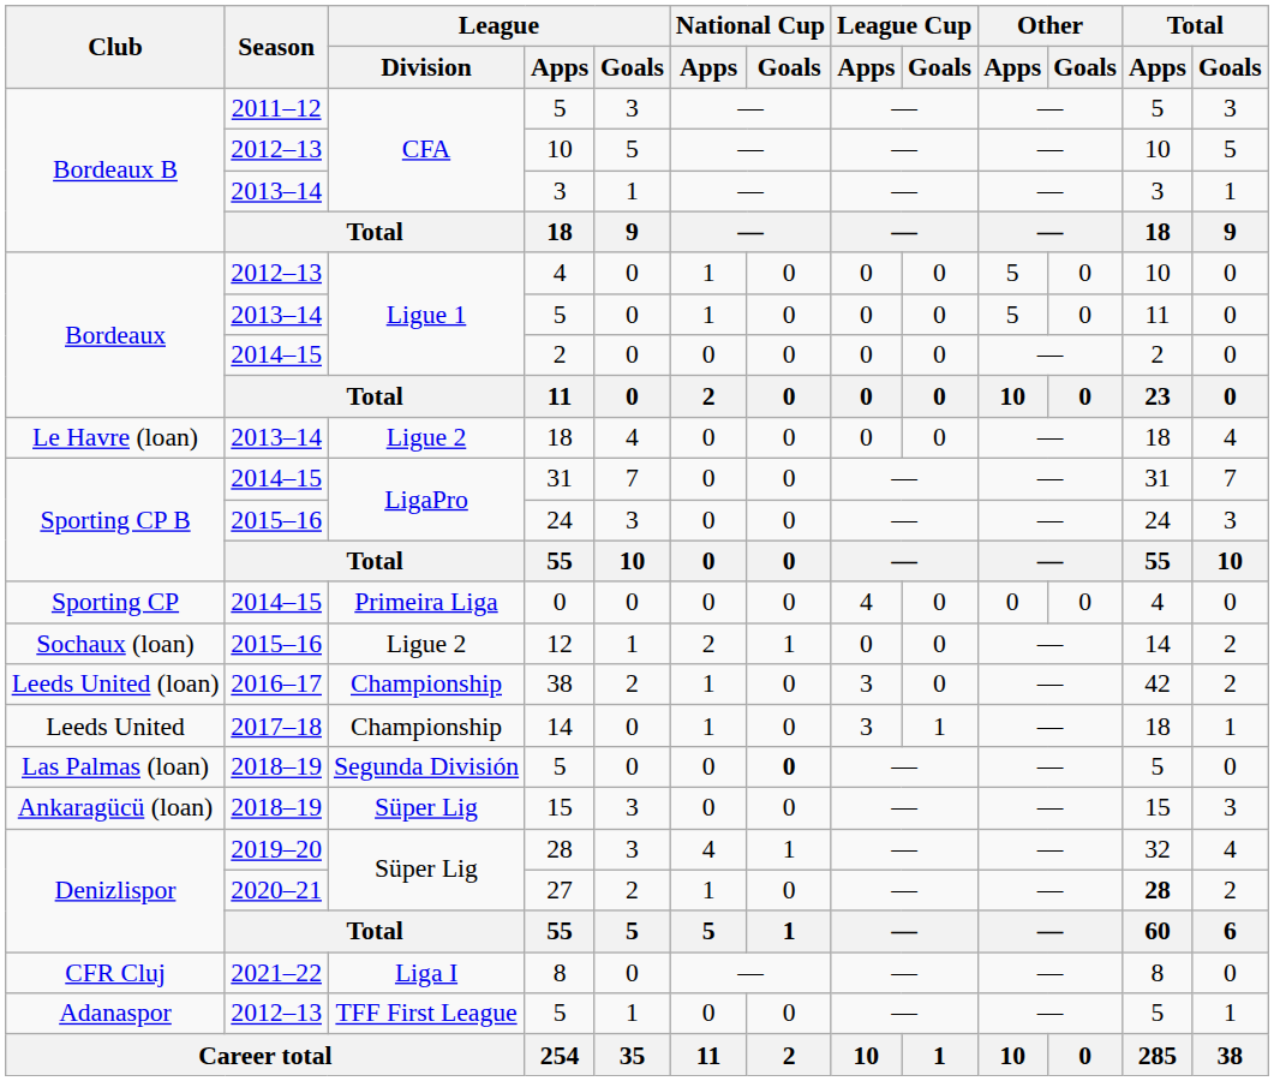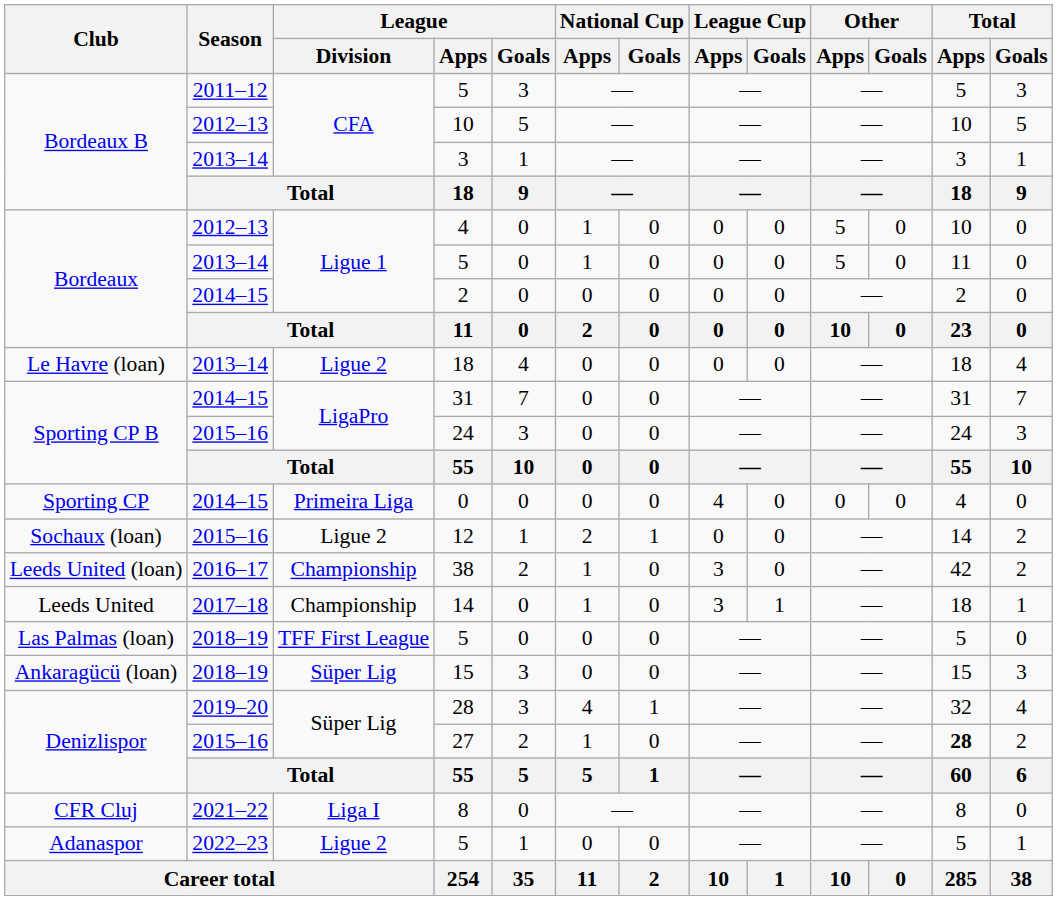Las Palmas (loan) / 5 | League / Division: Segunda División -> TFF First League
Las Palmas (loan) / 5 | National Cup / Goals: bold -> normal
27 | Season: 2020–21 -> 2015–16
Adanaspor / 5 | Season: 2012–13 -> 2022–23
Adanaspor / 5 | League / Division: TFF First League -> Ligue 2
